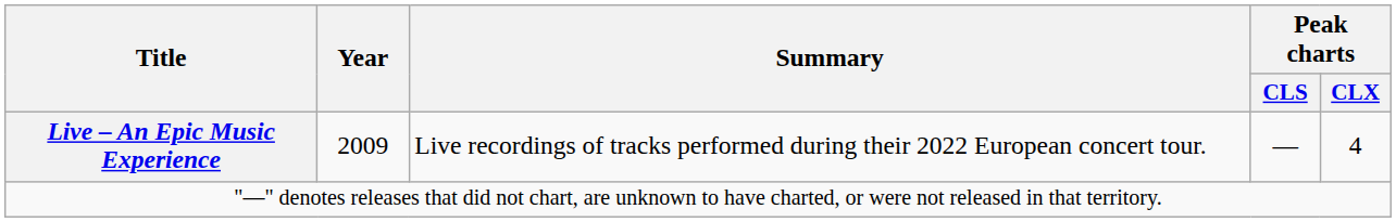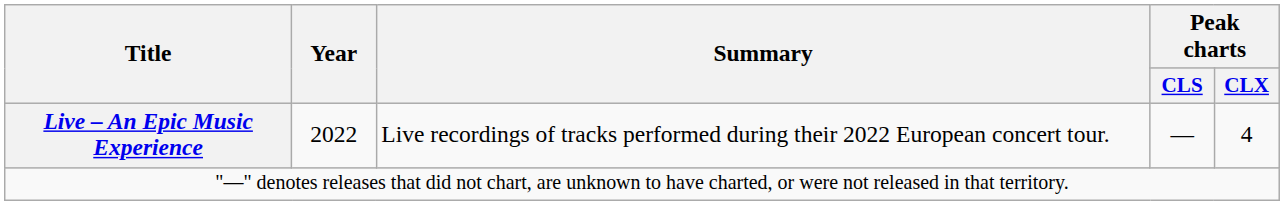Live – An Epic Music Experience | Year: 2009 -> 2022
